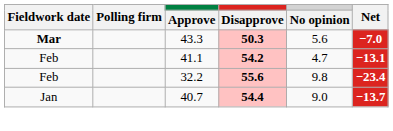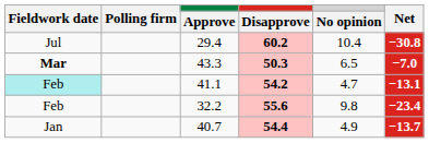+ row: Jul | 29.4 | 60.2 | 10.4 | −30.8
43.3 | No opinion: 5.6 -> 6.5
41.1 | Fieldwork date: no background -> paleturquoise background
40.7 | No opinion: 9.0 -> 4.9
